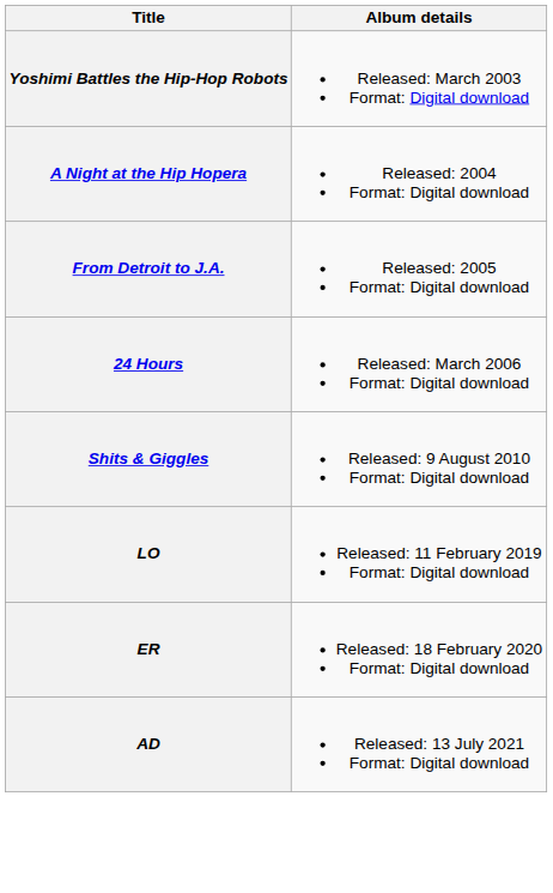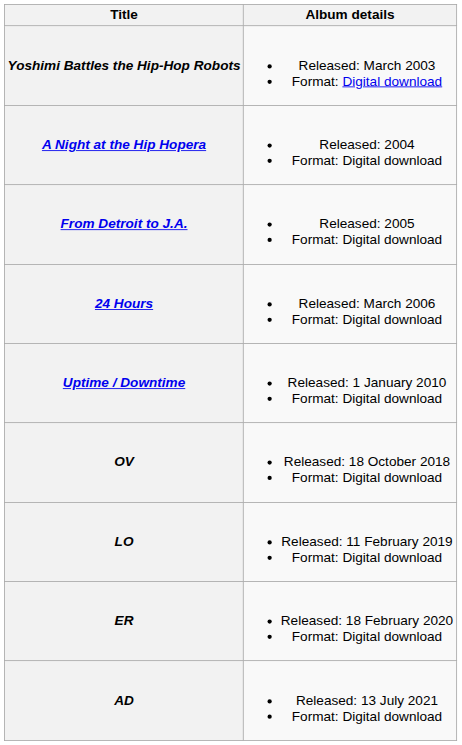+ row: Uptime / Downtime | Released: 1 January 2010 Format: Digital download
- row: Shits & Giggles | Released: 9 August 2010 Format: Digital download
+ row: OV | Released: 18 October 2018 Format: Digital download
